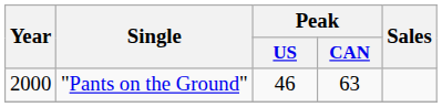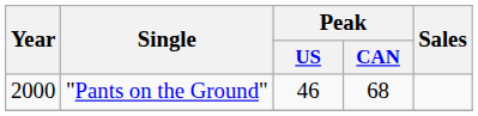"Pants on the Ground" | Peak / CAN: 63 -> 68
